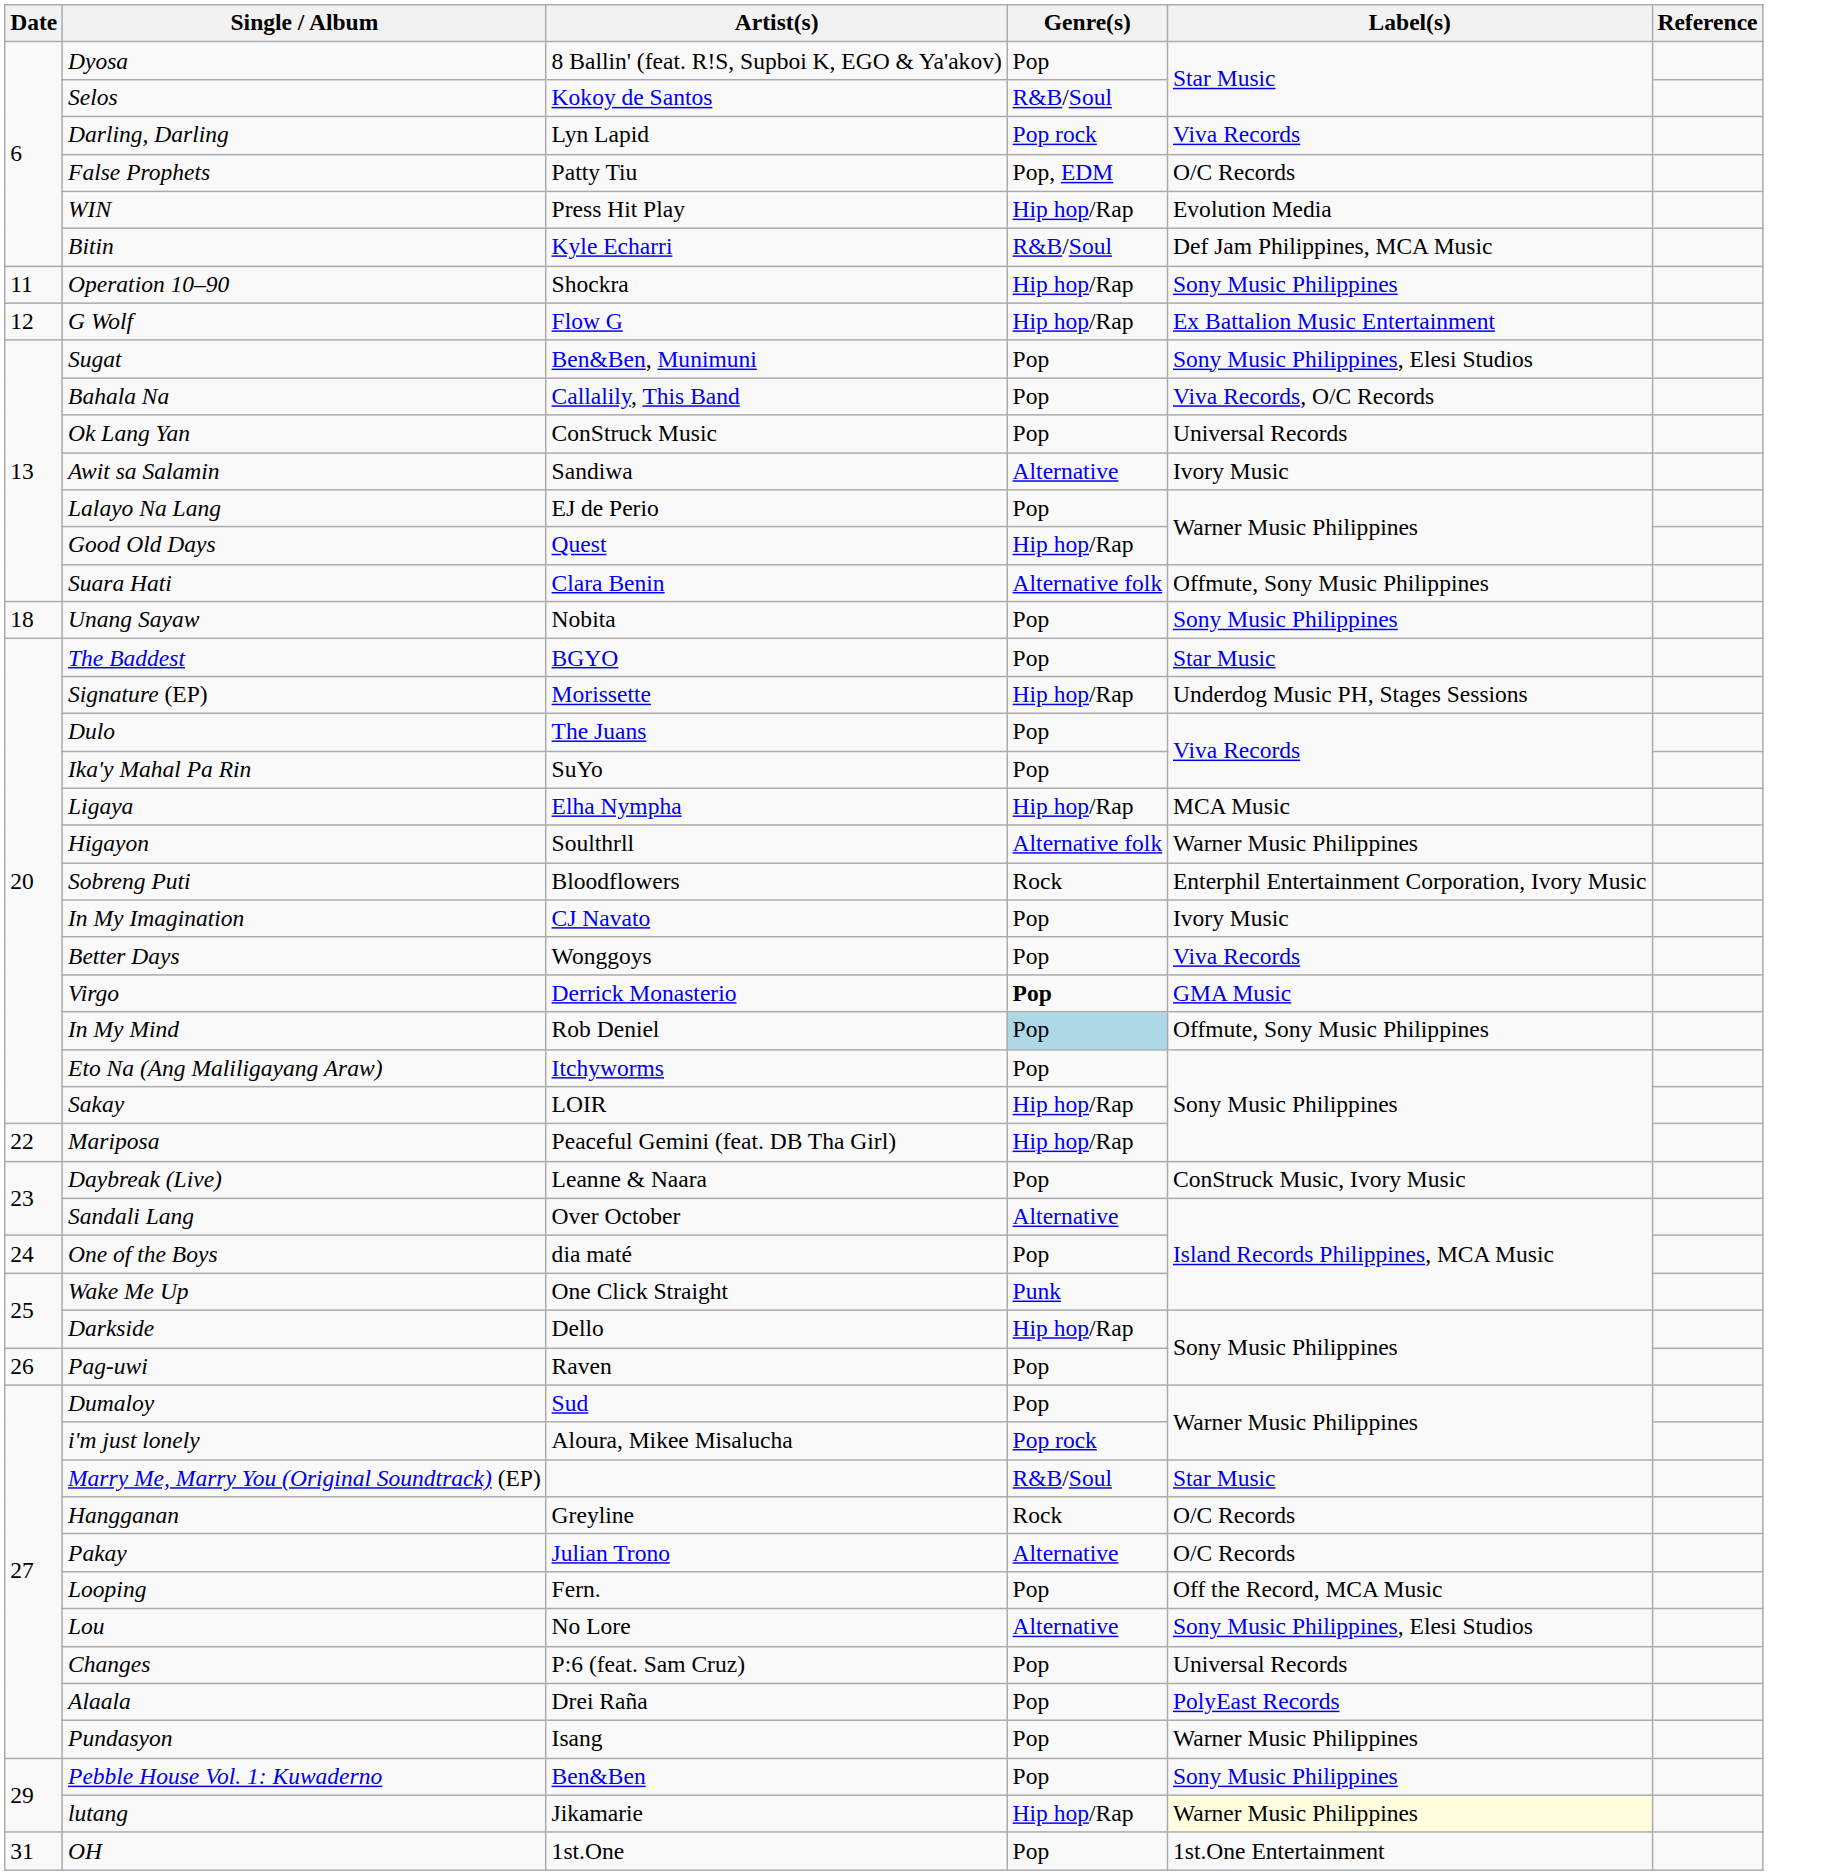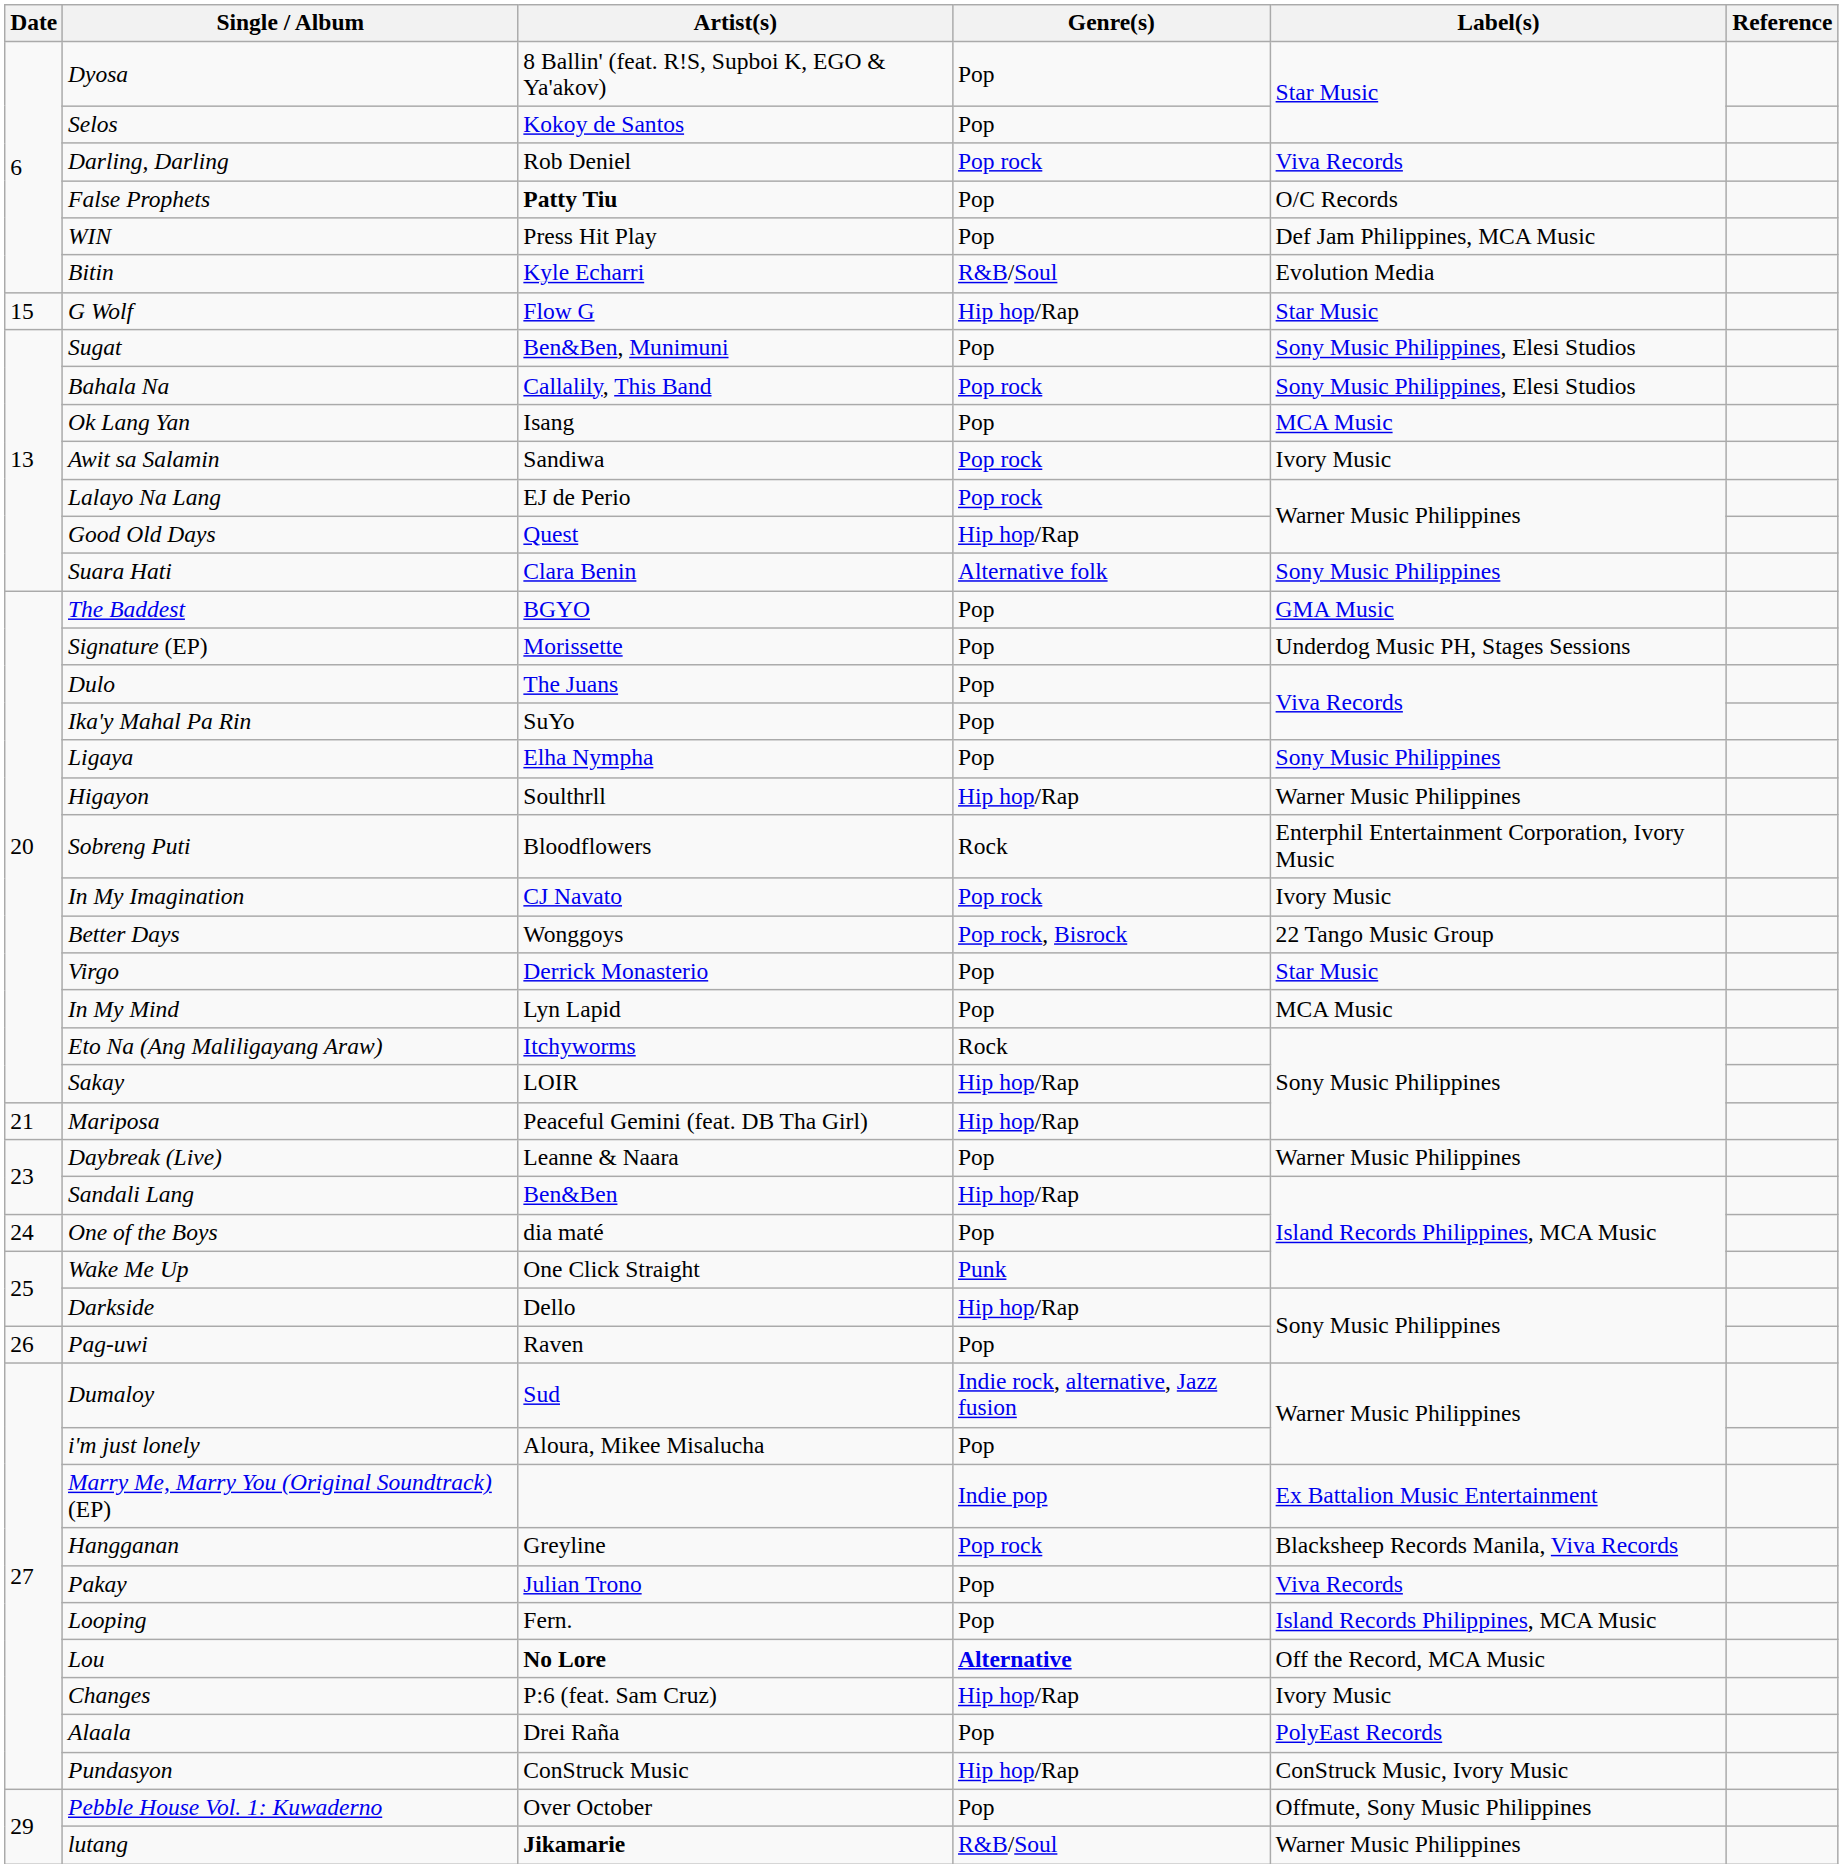Selos | Genre(s): R&B/Soul -> Pop
Darling, Darling | Artist(s): Lyn Lapid -> Rob Deniel
False Prophets | Artist(s): normal -> bold
False Prophets | Genre(s): Pop, EDM -> Pop
WIN | Genre(s): Hip hop/Rap -> Pop
WIN | Label(s): Evolution Media -> Def Jam Philippines, MCA Music
Bitin | Label(s): Def Jam Philippines, MCA Music -> Evolution Media
- row: 11 | Operation 10–90 | Shockra | Hip hop/Rap | Sony Music Philippines
G Wolf | Date: 12 -> 15
G Wolf | Label(s): Ex Battalion Music Entertainment -> Star Music
Bahala Na | Genre(s): Pop -> Pop rock
Bahala Na | Label(s): Viva Records, O/C Records -> Sony Music Philippines, Elesi Studios
Ok Lang Yan | Artist(s): ConStruck Music -> Isang
Ok Lang Yan | Label(s): Universal Records -> MCA Music
Awit sa Salamin | Genre(s): Alternative -> Pop rock
Lalayo Na Lang | Genre(s): Pop -> Pop rock
Suara Hati | Label(s): Offmute, Sony Music Philippines -> Sony Music Philippines
- row: 18 | Unang Sayaw | Nobita | Pop | Sony Music Philippines
The Baddest | Label(s): Star Music -> GMA Music
Signature (EP) | Genre(s): Hip hop/Rap -> Pop
Ligaya | Genre(s): Hip hop/Rap -> Pop
Ligaya | Label(s): MCA Music -> Sony Music Philippines
Higayon | Genre(s): Alternative folk -> Hip hop/Rap
In My Imagination | Genre(s): Pop -> Pop rock
Better Days | Genre(s): Pop -> Pop rock, Bisrock
Better Days | Label(s): Viva Records -> 22 Tango Music Group
Virgo | Genre(s): bold -> normal
Virgo | Label(s): GMA Music -> Star Music
In My Mind | Artist(s): Rob Deniel -> Lyn Lapid
In My Mind | Genre(s): lightblue background -> no background
In My Mind | Label(s): Offmute, Sony Music Philippines -> MCA Music
Eto Na (Ang Maliligayang Araw) | Genre(s): Pop -> Rock
Mariposa | Date: 22 -> 21
Daybreak (Live) | Label(s): ConStruck Music, Ivory Music -> Warner Music Philippines
Sandali Lang | Artist(s): Over October -> Ben&Ben
Sandali Lang | Genre(s): Alternative -> Hip hop/Rap
Dumaloy | Genre(s): Pop -> Indie rock, alternative, Jazz fusion
i'm just lonely | Genre(s): Pop rock -> Pop
Marry Me, Marry You (Original Soundtrack) (EP) | Genre(s): R&B/Soul -> Indie pop
Marry Me, Marry You (Original Soundtrack) (EP) | Label(s): Star Music -> Ex Battalion Music Entertainment
Hangganan | Genre(s): Rock -> Pop rock
Hangganan | Label(s): O/C Records -> Blacksheep Records Manila, Viva Records
Pakay | Genre(s): Alternative -> Pop
Pakay | Label(s): O/C Records -> Viva Records
Looping | Label(s): Off the Record, MCA Music -> Island Records Philippines, MCA Music
Lou | Artist(s): normal -> bold
Lou | Genre(s): normal -> bold
Lou | Label(s): Sony Music Philippines, Elesi Studios -> Off the Record, MCA Music
Changes | Genre(s): Pop -> Hip hop/Rap
Changes | Label(s): Universal Records -> Ivory Music
Pundasyon | Artist(s): Isang -> ConStruck Music
Pundasyon | Genre(s): Pop -> Hip hop/Rap
Pundasyon | Label(s): Warner Music Philippines -> ConStruck Music, Ivory Music
Pebble House Vol. 1: Kuwaderno | Artist(s): Ben&Ben -> Over October
Pebble House Vol. 1: Kuwaderno | Label(s): Sony Music Philippines -> Offmute, Sony Music Philippines
lutang | Artist(s): normal -> bold
lutang | Genre(s): Hip hop/Rap -> R&B/Soul
lutang | Label(s): lightyellow background -> no background
- row: 31 | OH | 1st.One | Pop | 1st.One Entertainment
